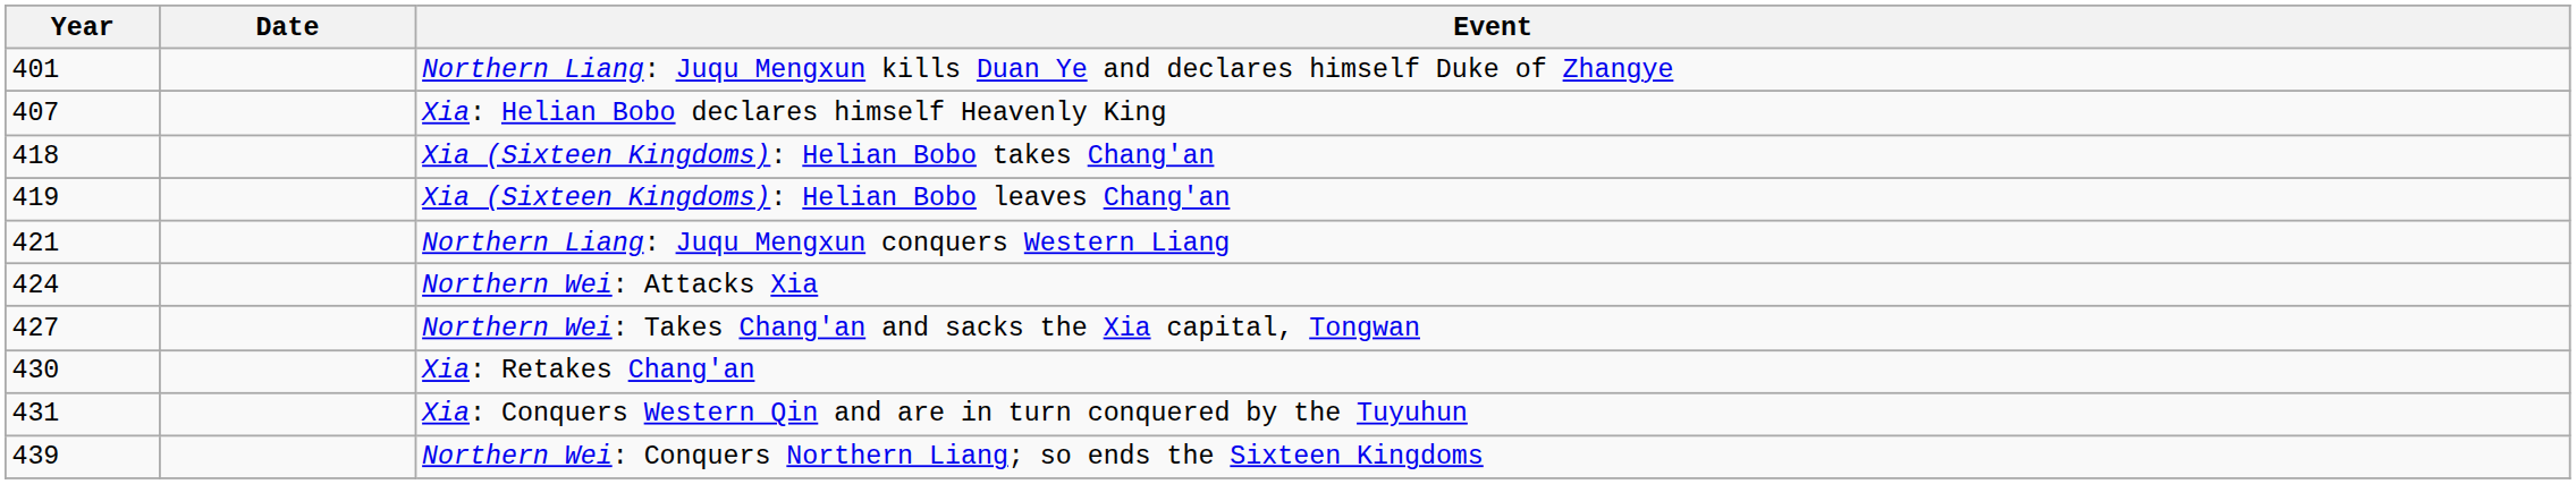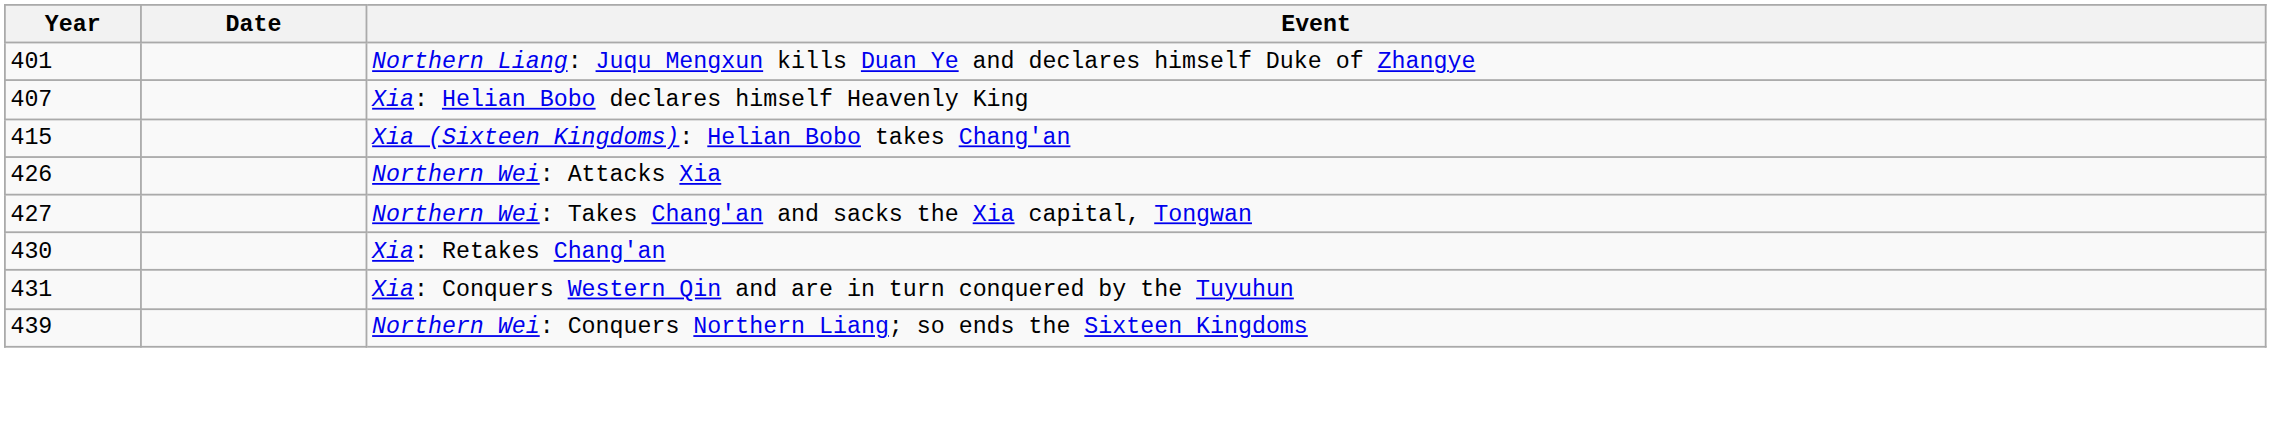Xia (Sixteen Kingdoms): Helian Bobo takes Chang'an | Year: 418 -> 415
- row: 419 | Xia (Sixteen Kingdoms): Helian Bobo leaves Chang'an
- row: 421 | Northern Liang: Juqu Mengxun conquers Western Liang
Northern Wei: Attacks Xia | Year: 424 -> 426
